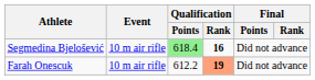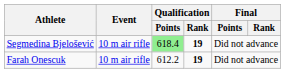Segmedina Bjelošević | Qualification / Rank: 16 -> 19
Farah Onescuk | Qualification / Rank: lightsalmon background -> no background
